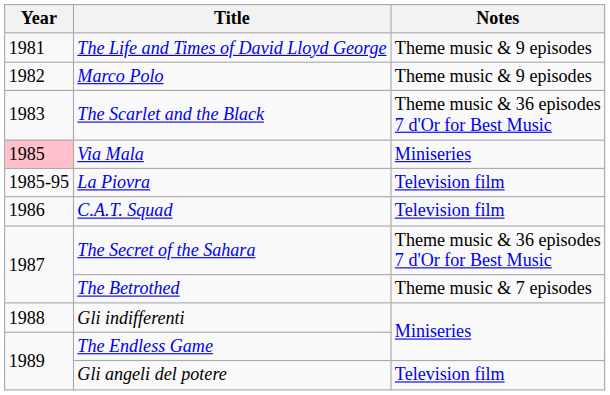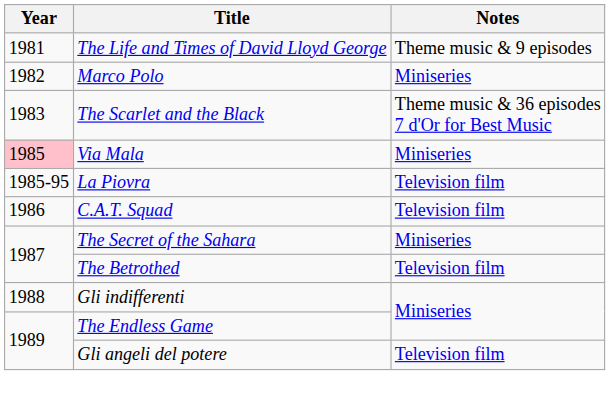Marco Polo | Notes: Theme music & 9 episodes -> Miniseries
The Secret of the Sahara | Notes: Theme music & 36 episodes 7 d'Or for Best Music -> Miniseries
The Betrothed | Notes: Theme music & 7 episodes -> Television film
